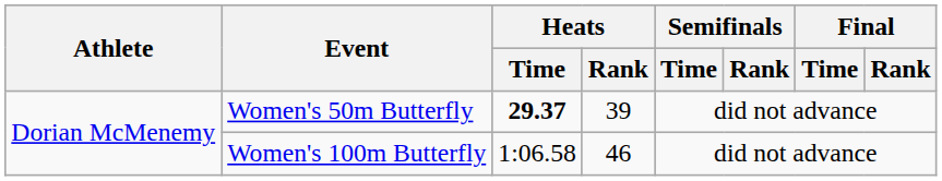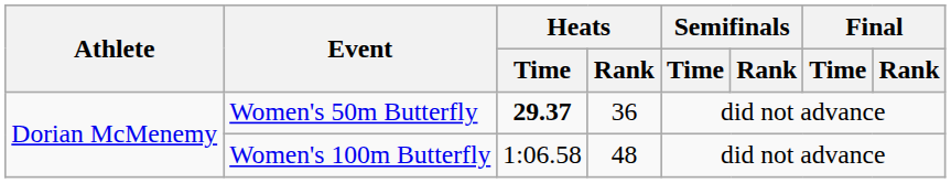Women's 50m Butterfly | Heats / Rank: 39 -> 36
Women's 100m Butterfly | Heats / Rank: 46 -> 48
